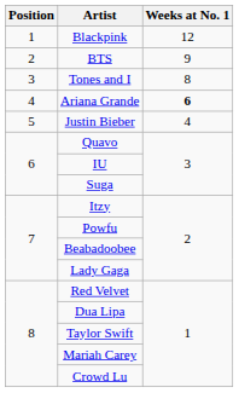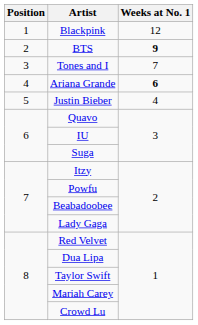BTS | Weeks at No. 1: normal -> bold
Tones and I | Weeks at No. 1: 8 -> 7
